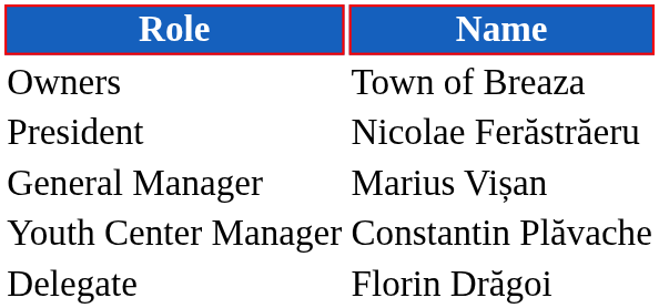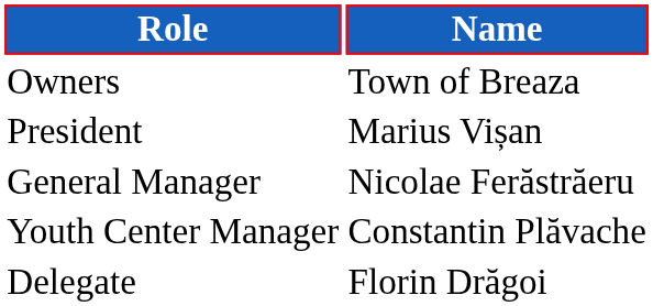President | Name: Nicolae Ferăstrăeru -> Marius Vișan
General Manager | Name: Marius Vișan -> Nicolae Ferăstrăeru
